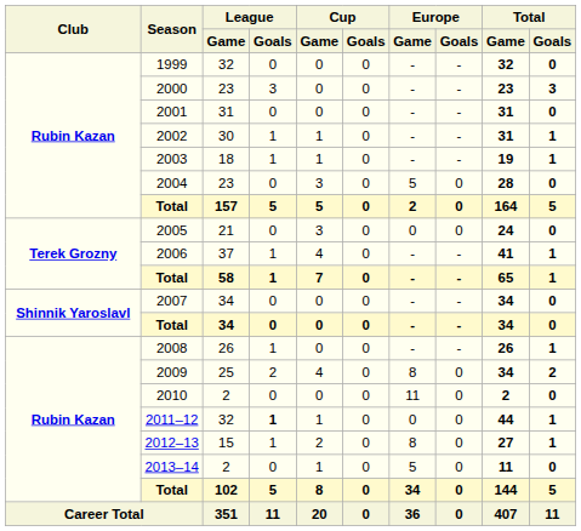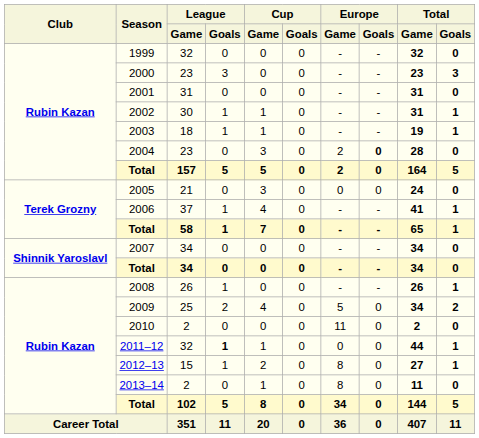2004 | Europe / Game: 5 -> 2
2004 | Europe / Goals: normal -> bold
2009 | Europe / Game: 8 -> 5
2013–14 | Europe / Game: 5 -> 8
